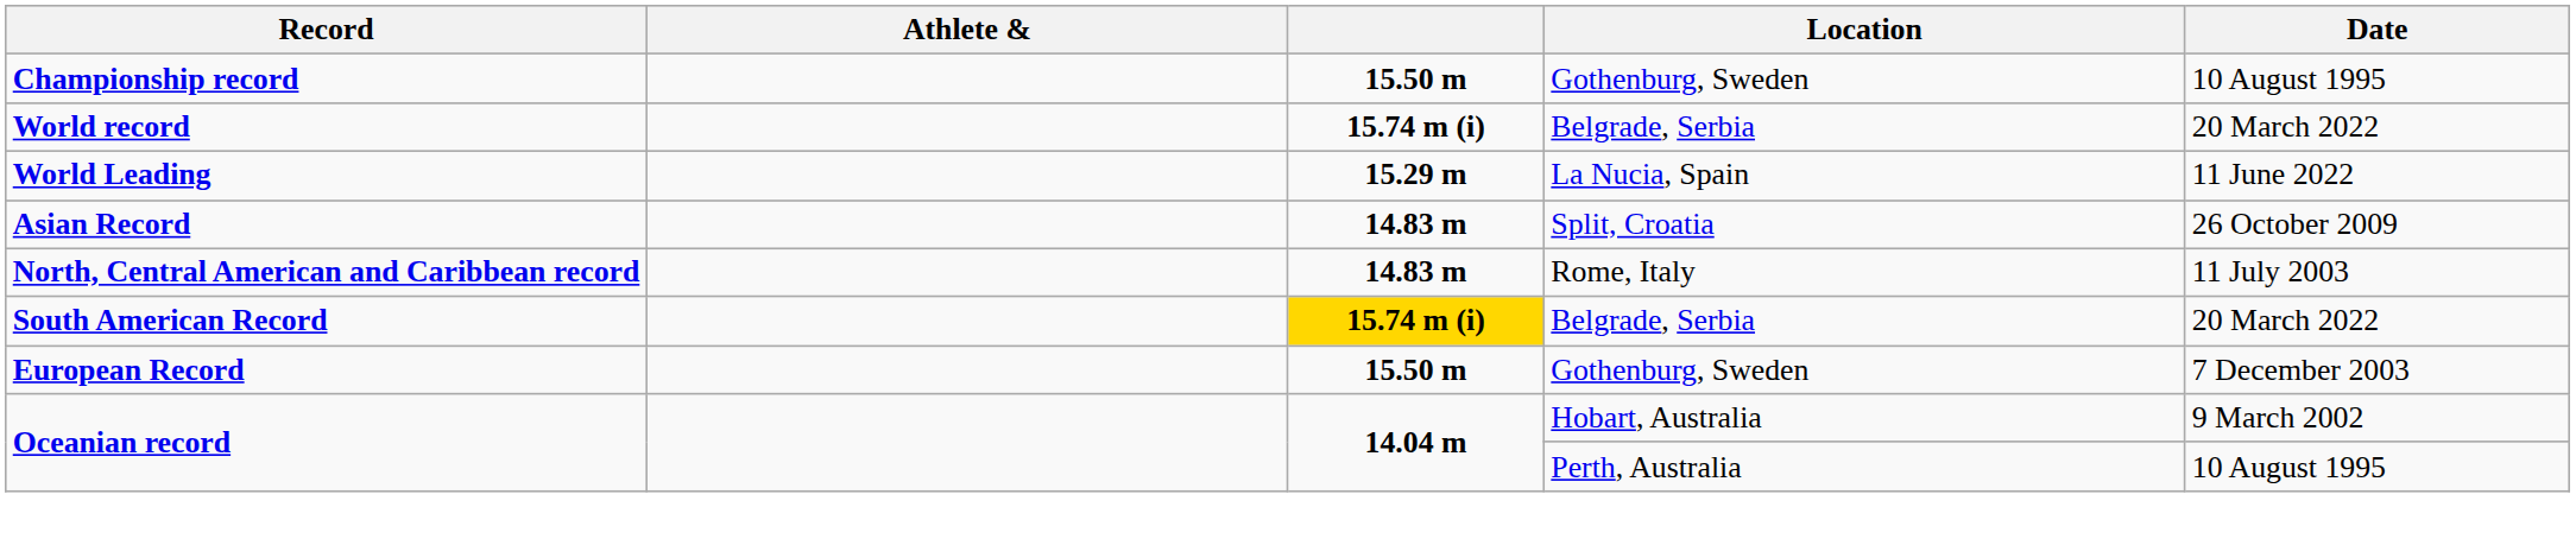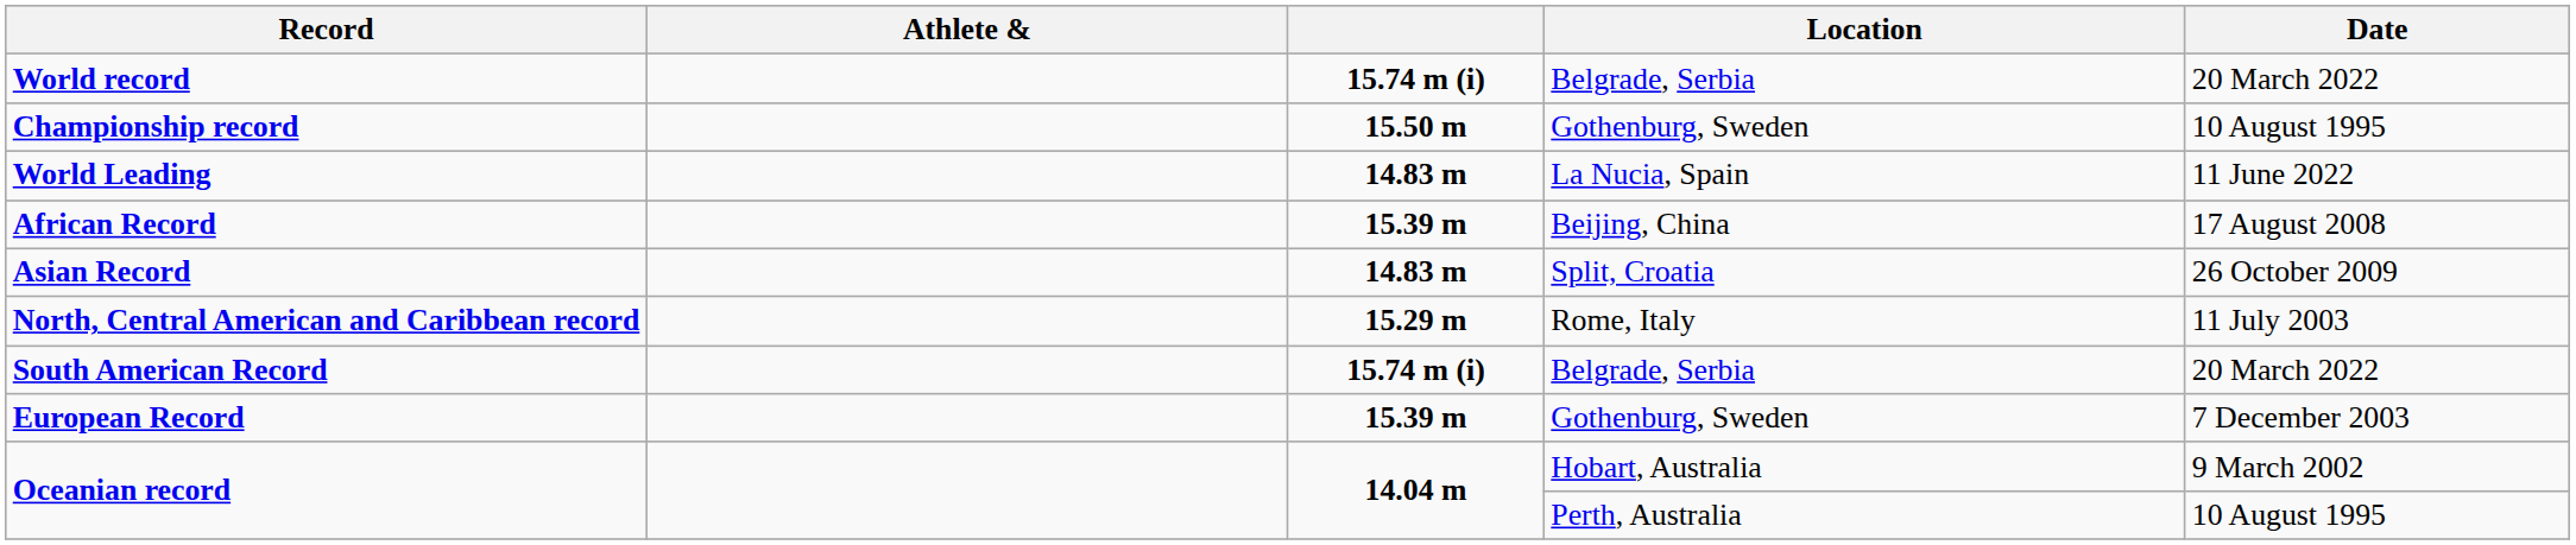rows swapped: World record <-> Championship record
World Leading | column 3: 15.29 m -> 14.83 m
+ row: African Record | 15.39 m | Beijing, China | 17 August 2008
North, Central American and Caribbean record | column 3: 14.83 m -> 15.29 m
South American Record | column 3: gold background -> no background
European Record | column 3: 15.50 m -> 15.39 m
